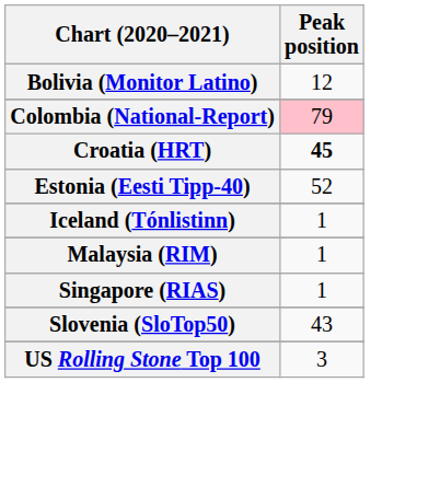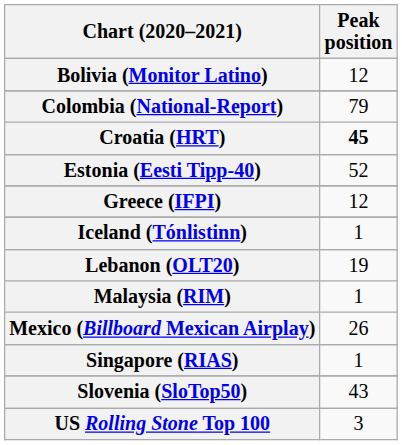Colombia (National-Report) | Peak position: pink background -> no background
+ row: Greece (IFPI) | 12
+ row: Lebanon (OLT20) | 19
+ row: Mexico (Billboard Mexican Airplay) | 26
